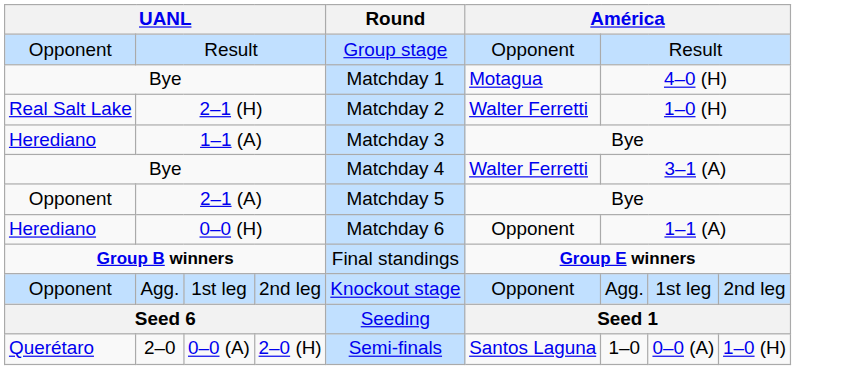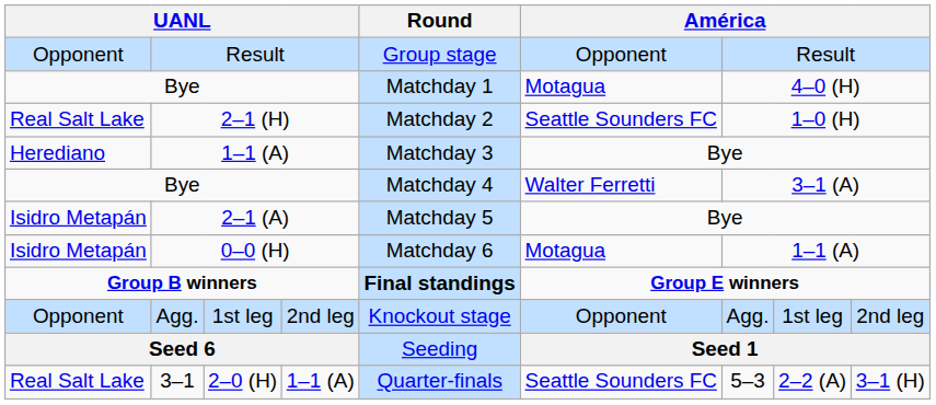2–1 (H) | column 6: Walter Ferretti -> Seattle Sounders FC
2–1 (A) | column 1: Opponent -> Isidro Metapán
0–0 (H) | column 1: Herediano -> Isidro Metapán
0–0 (H) | column 6: Opponent -> Motagua
Group B winners | Round: normal -> bold
+ row: Real Salt Lake | 3–1 | 2–0 (H) | 1–1 (A) | Quarter-finals | Seattle Sounders FC | 5–3 | 2–2 (A) | 3–1 (H)
- row: Querétaro | 2–0 | 0–0 (A) | 2–0 (H) | Semi-finals | Santos Laguna | 1–0 | 0–0 (A) | 1–0 (H)
